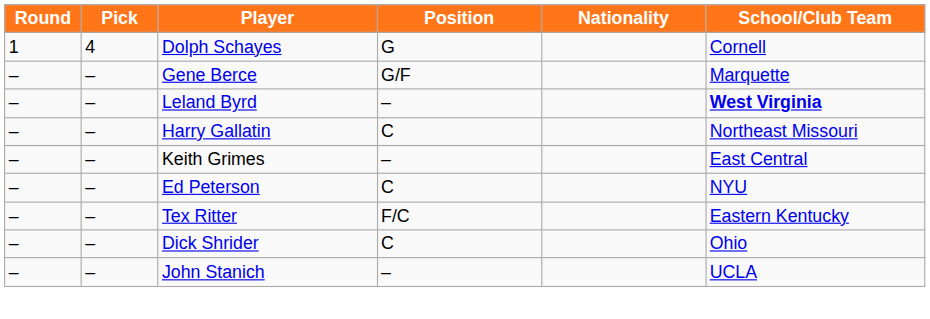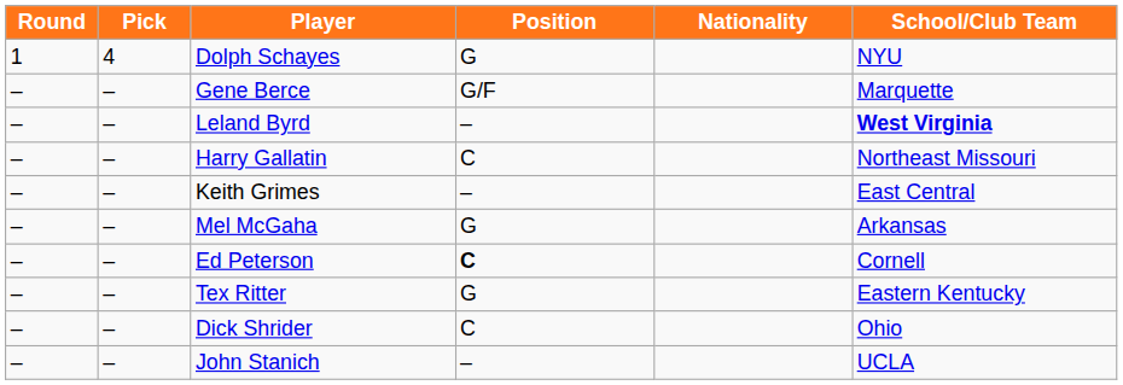Dolph Schayes | School/Club Team: Cornell -> NYU
+ row: – | – | Mel McGaha | G | Arkansas
Ed Peterson | Position: normal -> bold
Ed Peterson | School/Club Team: NYU -> Cornell
Tex Ritter | Position: F/C -> G
